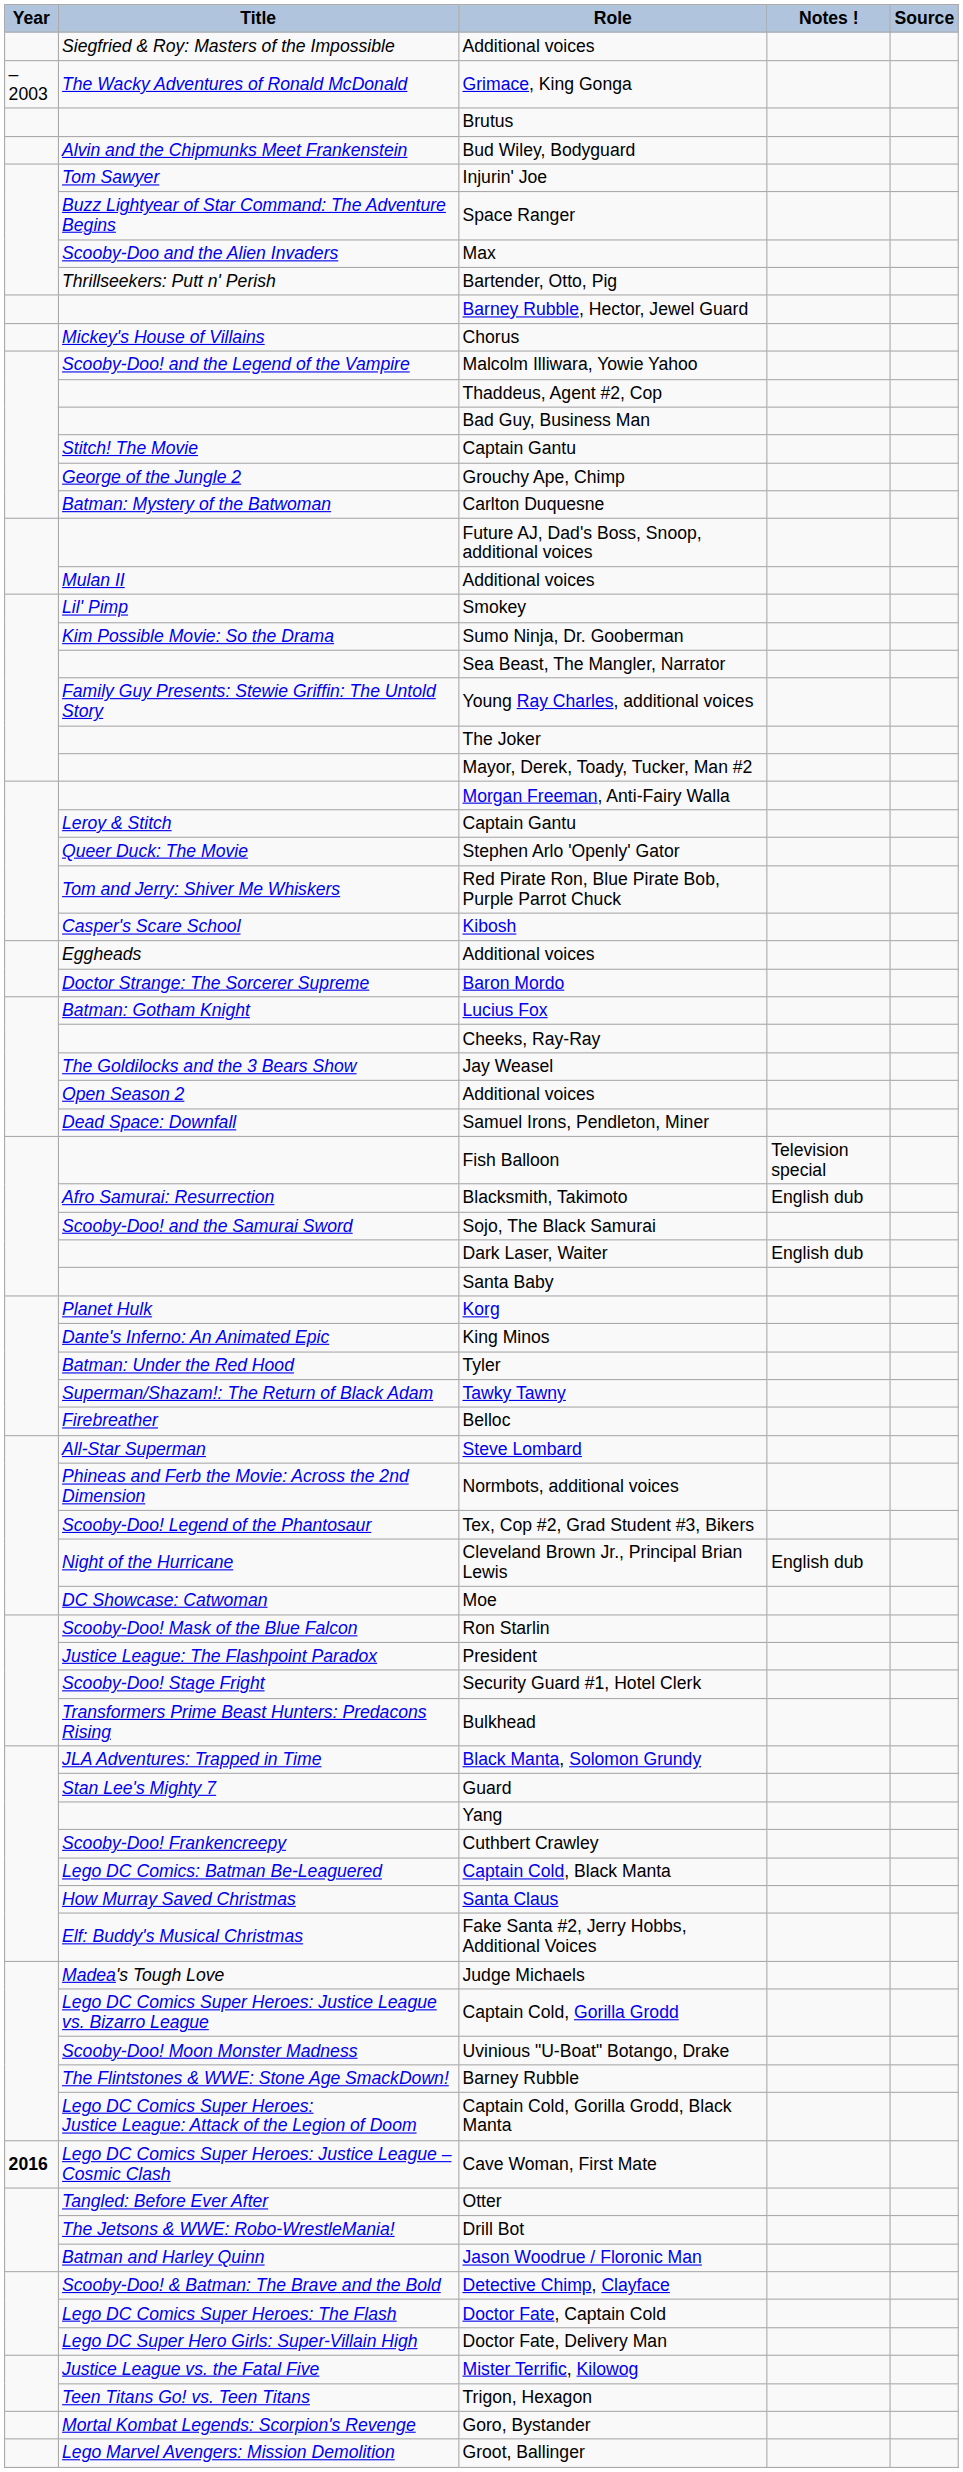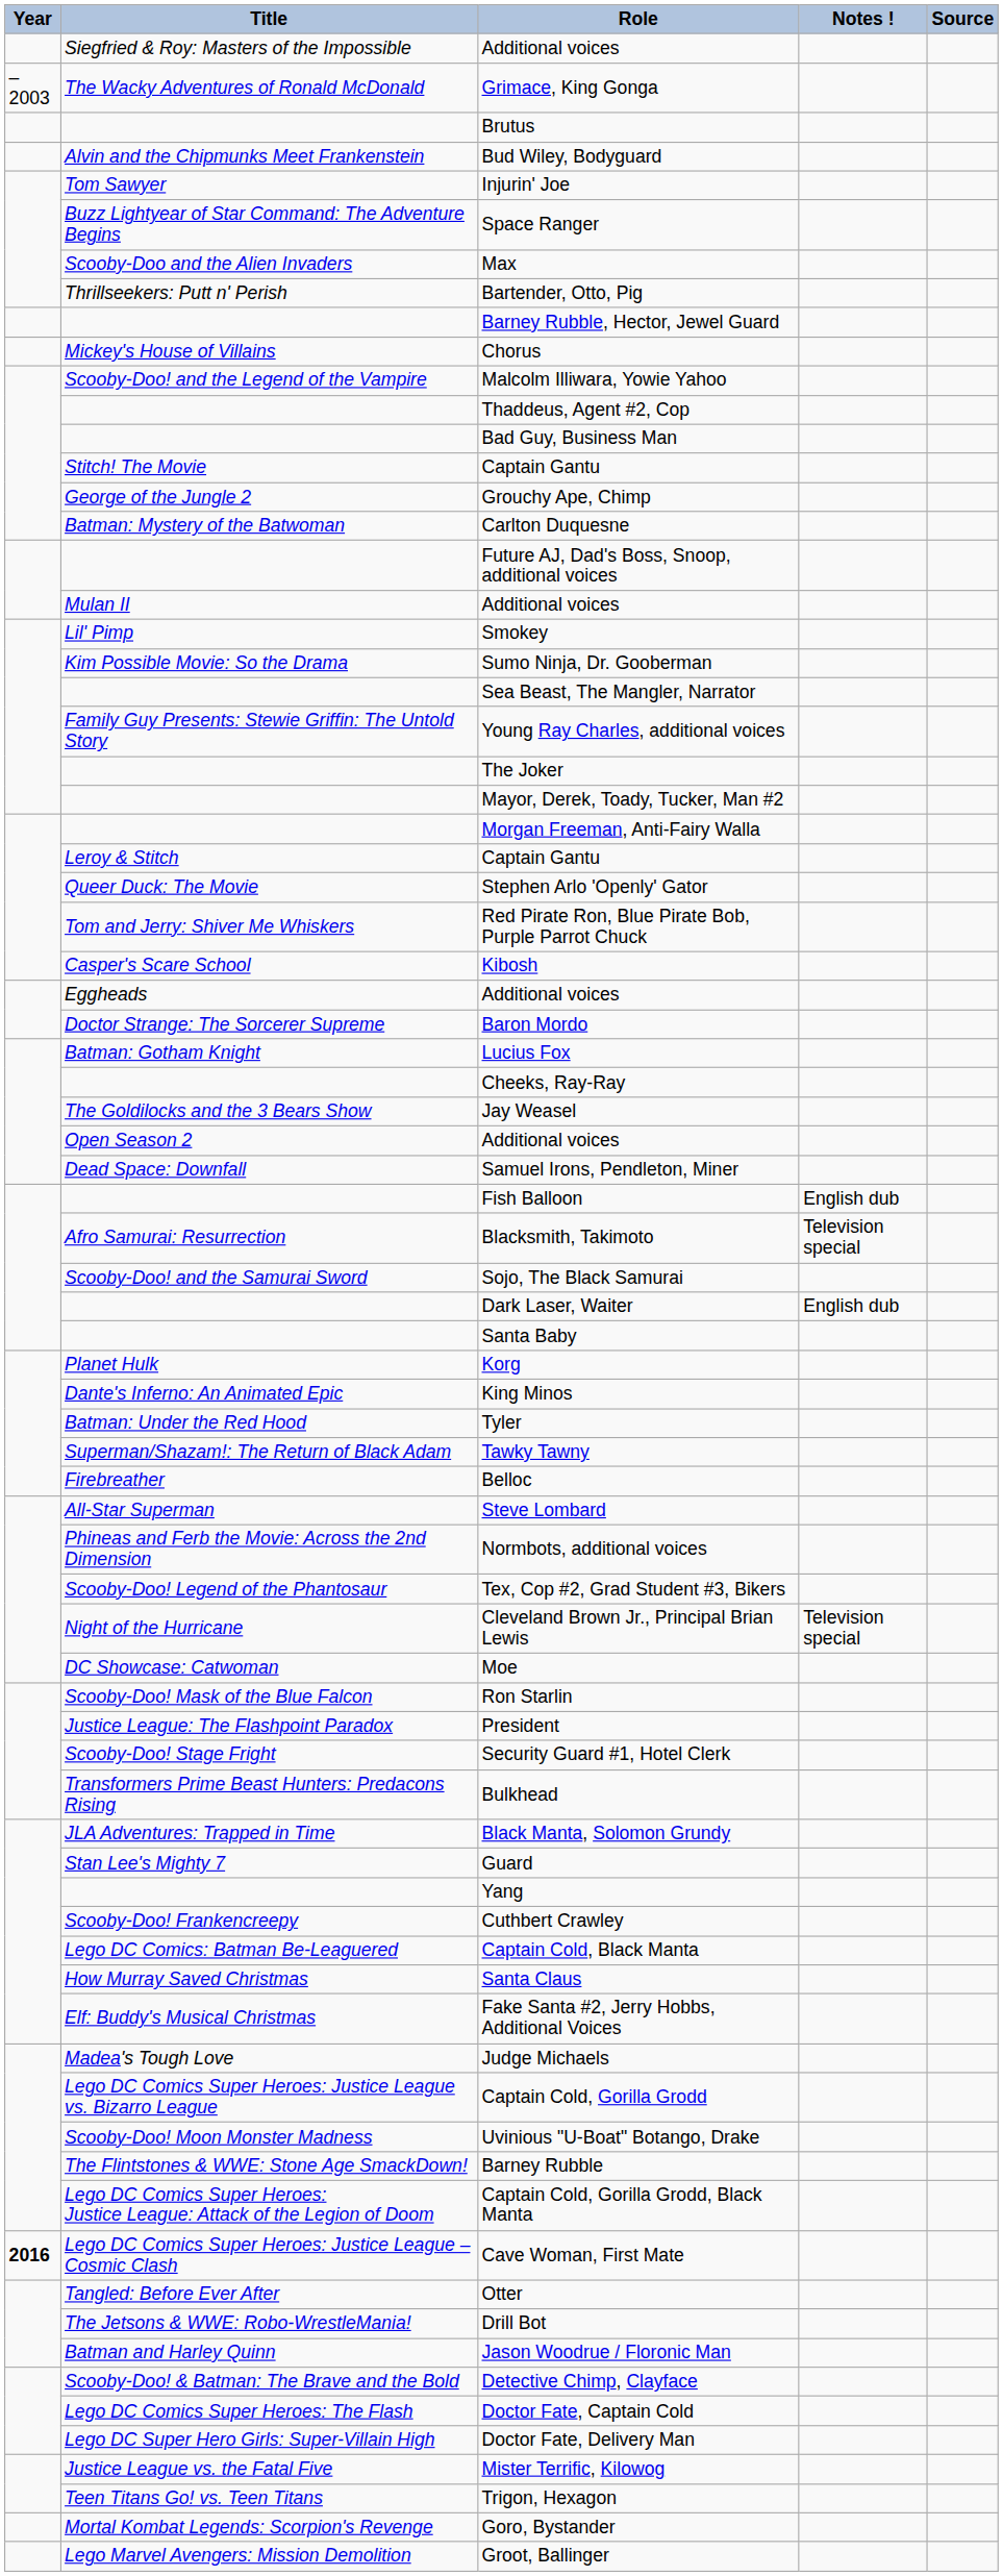Fish Balloon | Notes !: Television special -> English dub
Blacksmith, Takimoto | Notes !: English dub -> Television special
Cleveland Brown Jr., Principal Brian Lewis | Notes !: English dub -> Television special
